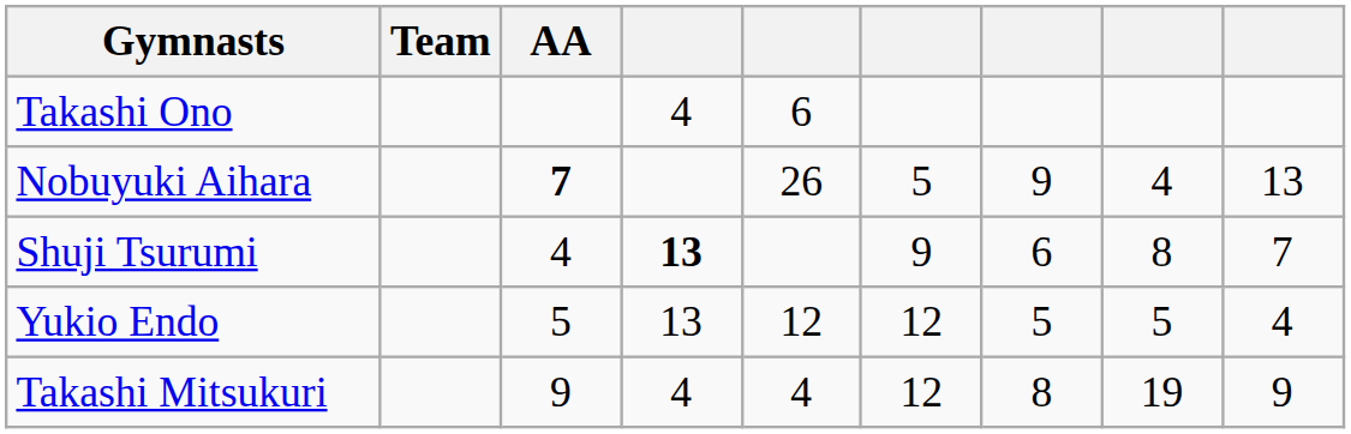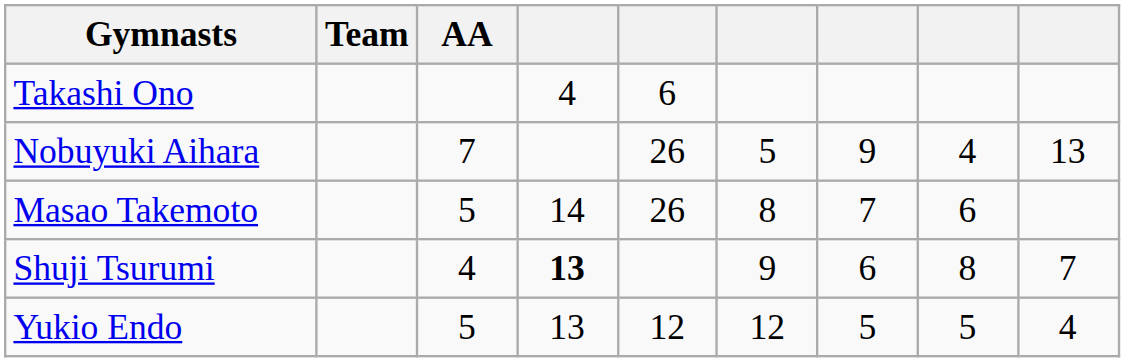Nobuyuki Aihara | AA: bold -> normal
+ row: Masao Takemoto | 5 | 14 | 26 | 8 | 7 | 6
- row: Takashi Mitsukuri | 9 | 4 | 4 | 12 | 8 | 19 | 9
